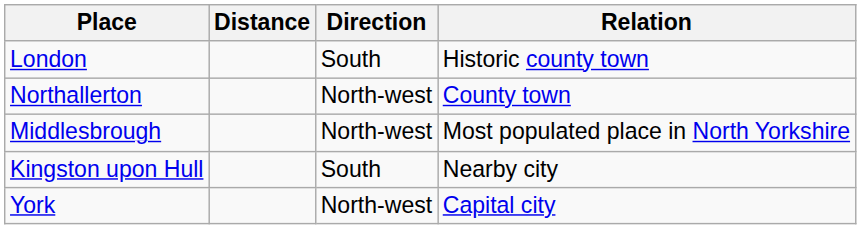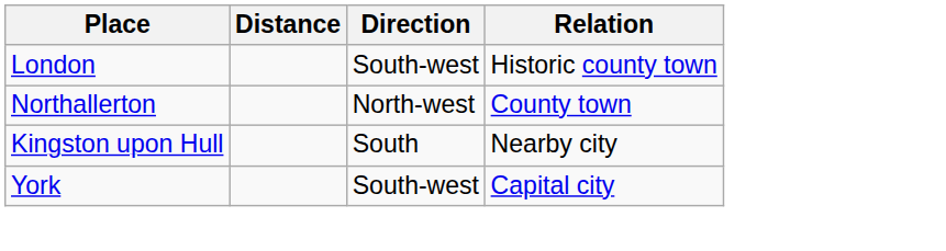London | Direction: South -> South-west
- row: Middlesbrough | North-west | Most populated place in North Yorkshire
York | Direction: North-west -> South-west
